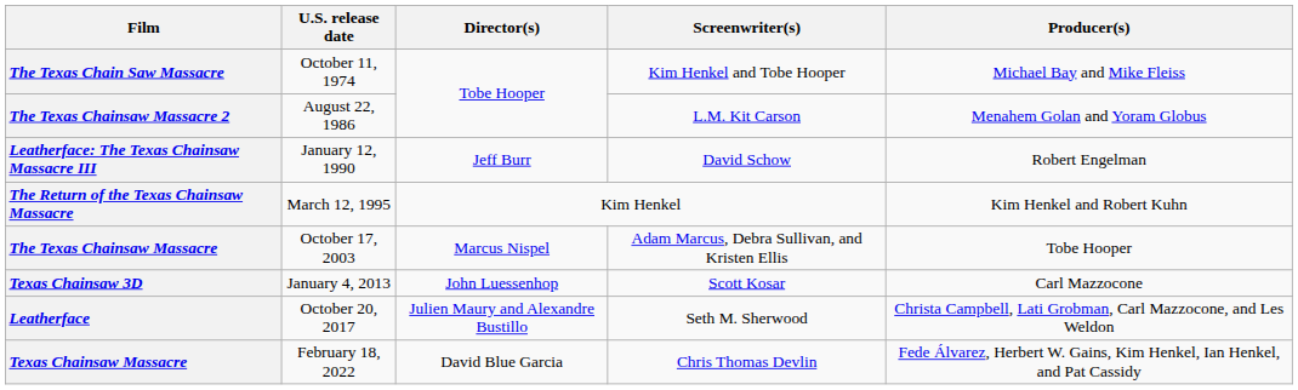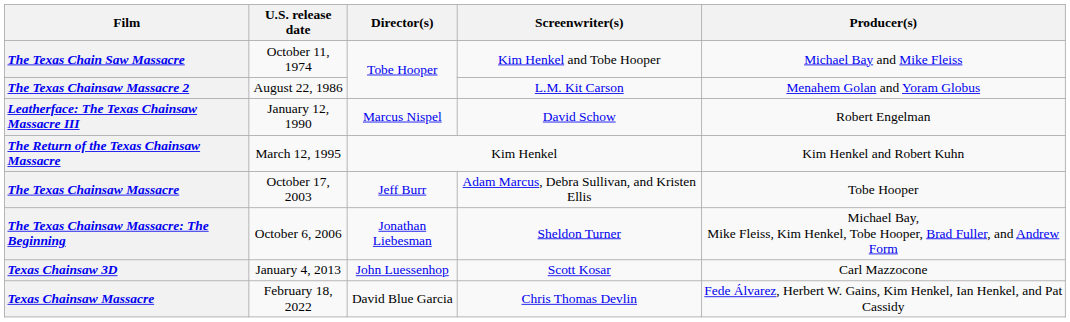Leatherface: The Texas Chainsaw Massacre III | Director(s): Jeff Burr -> Marcus Nispel
The Texas Chainsaw Massacre | Director(s): Marcus Nispel -> Jeff Burr
+ row: The Texas Chainsaw Massacre: The Beginning | October 6, 2006 | Jonathan Liebesman | Sheldon Turner | Michael Bay, Mike Fleiss, Kim Henkel, Tobe Hooper, Brad Fuller, and Andrew Form
- row: Leatherface | October 20, 2017 | Julien Maury and Alexandre Bustillo | Seth M. Sherwood | Christa Campbell, Lati Grobman, Carl Mazzocone, and Les Weldon
